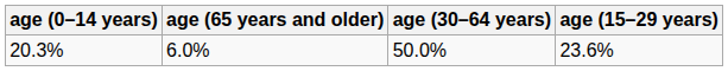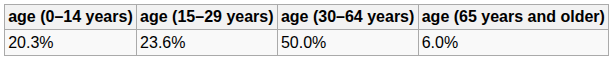columns swapped: age (15–29 years) <-> age (65 years and older)
